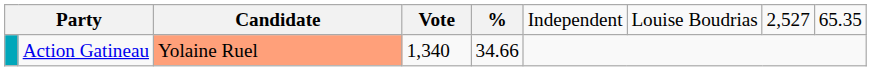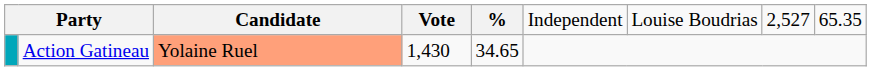Action Gatineau | column 4: 1,340 -> 1,430
Action Gatineau | column 5: 34.66 -> 34.65
